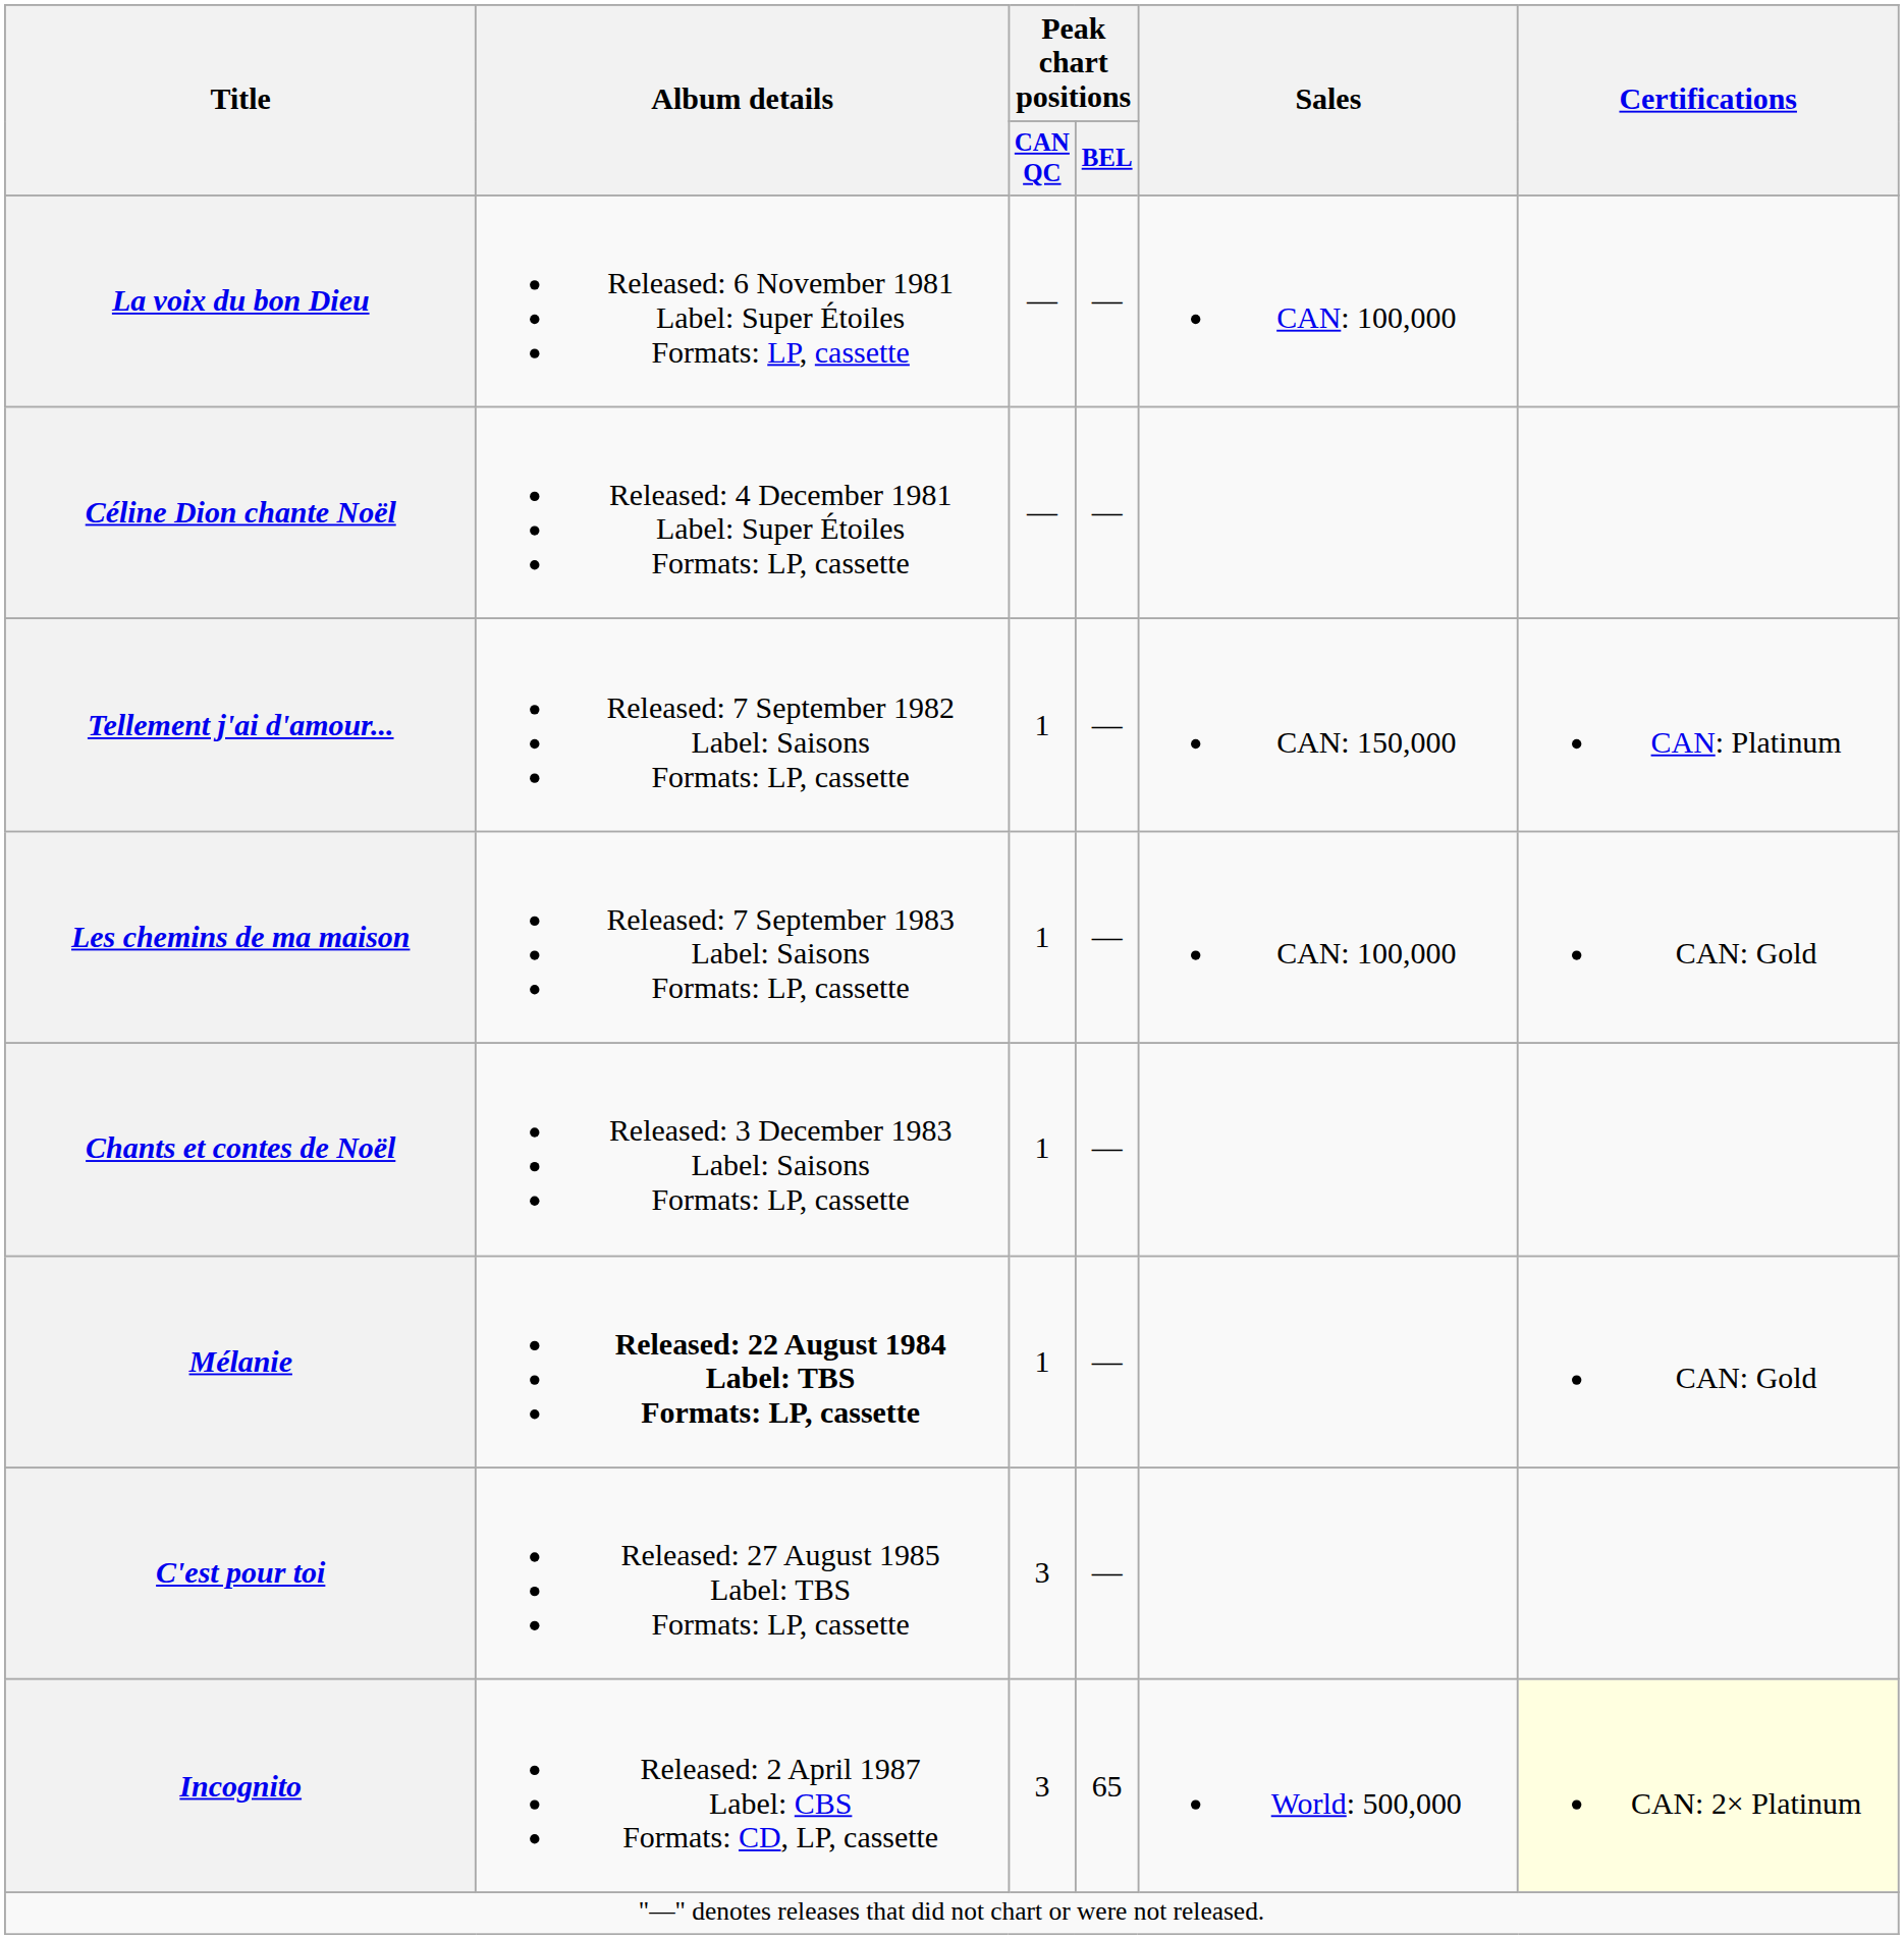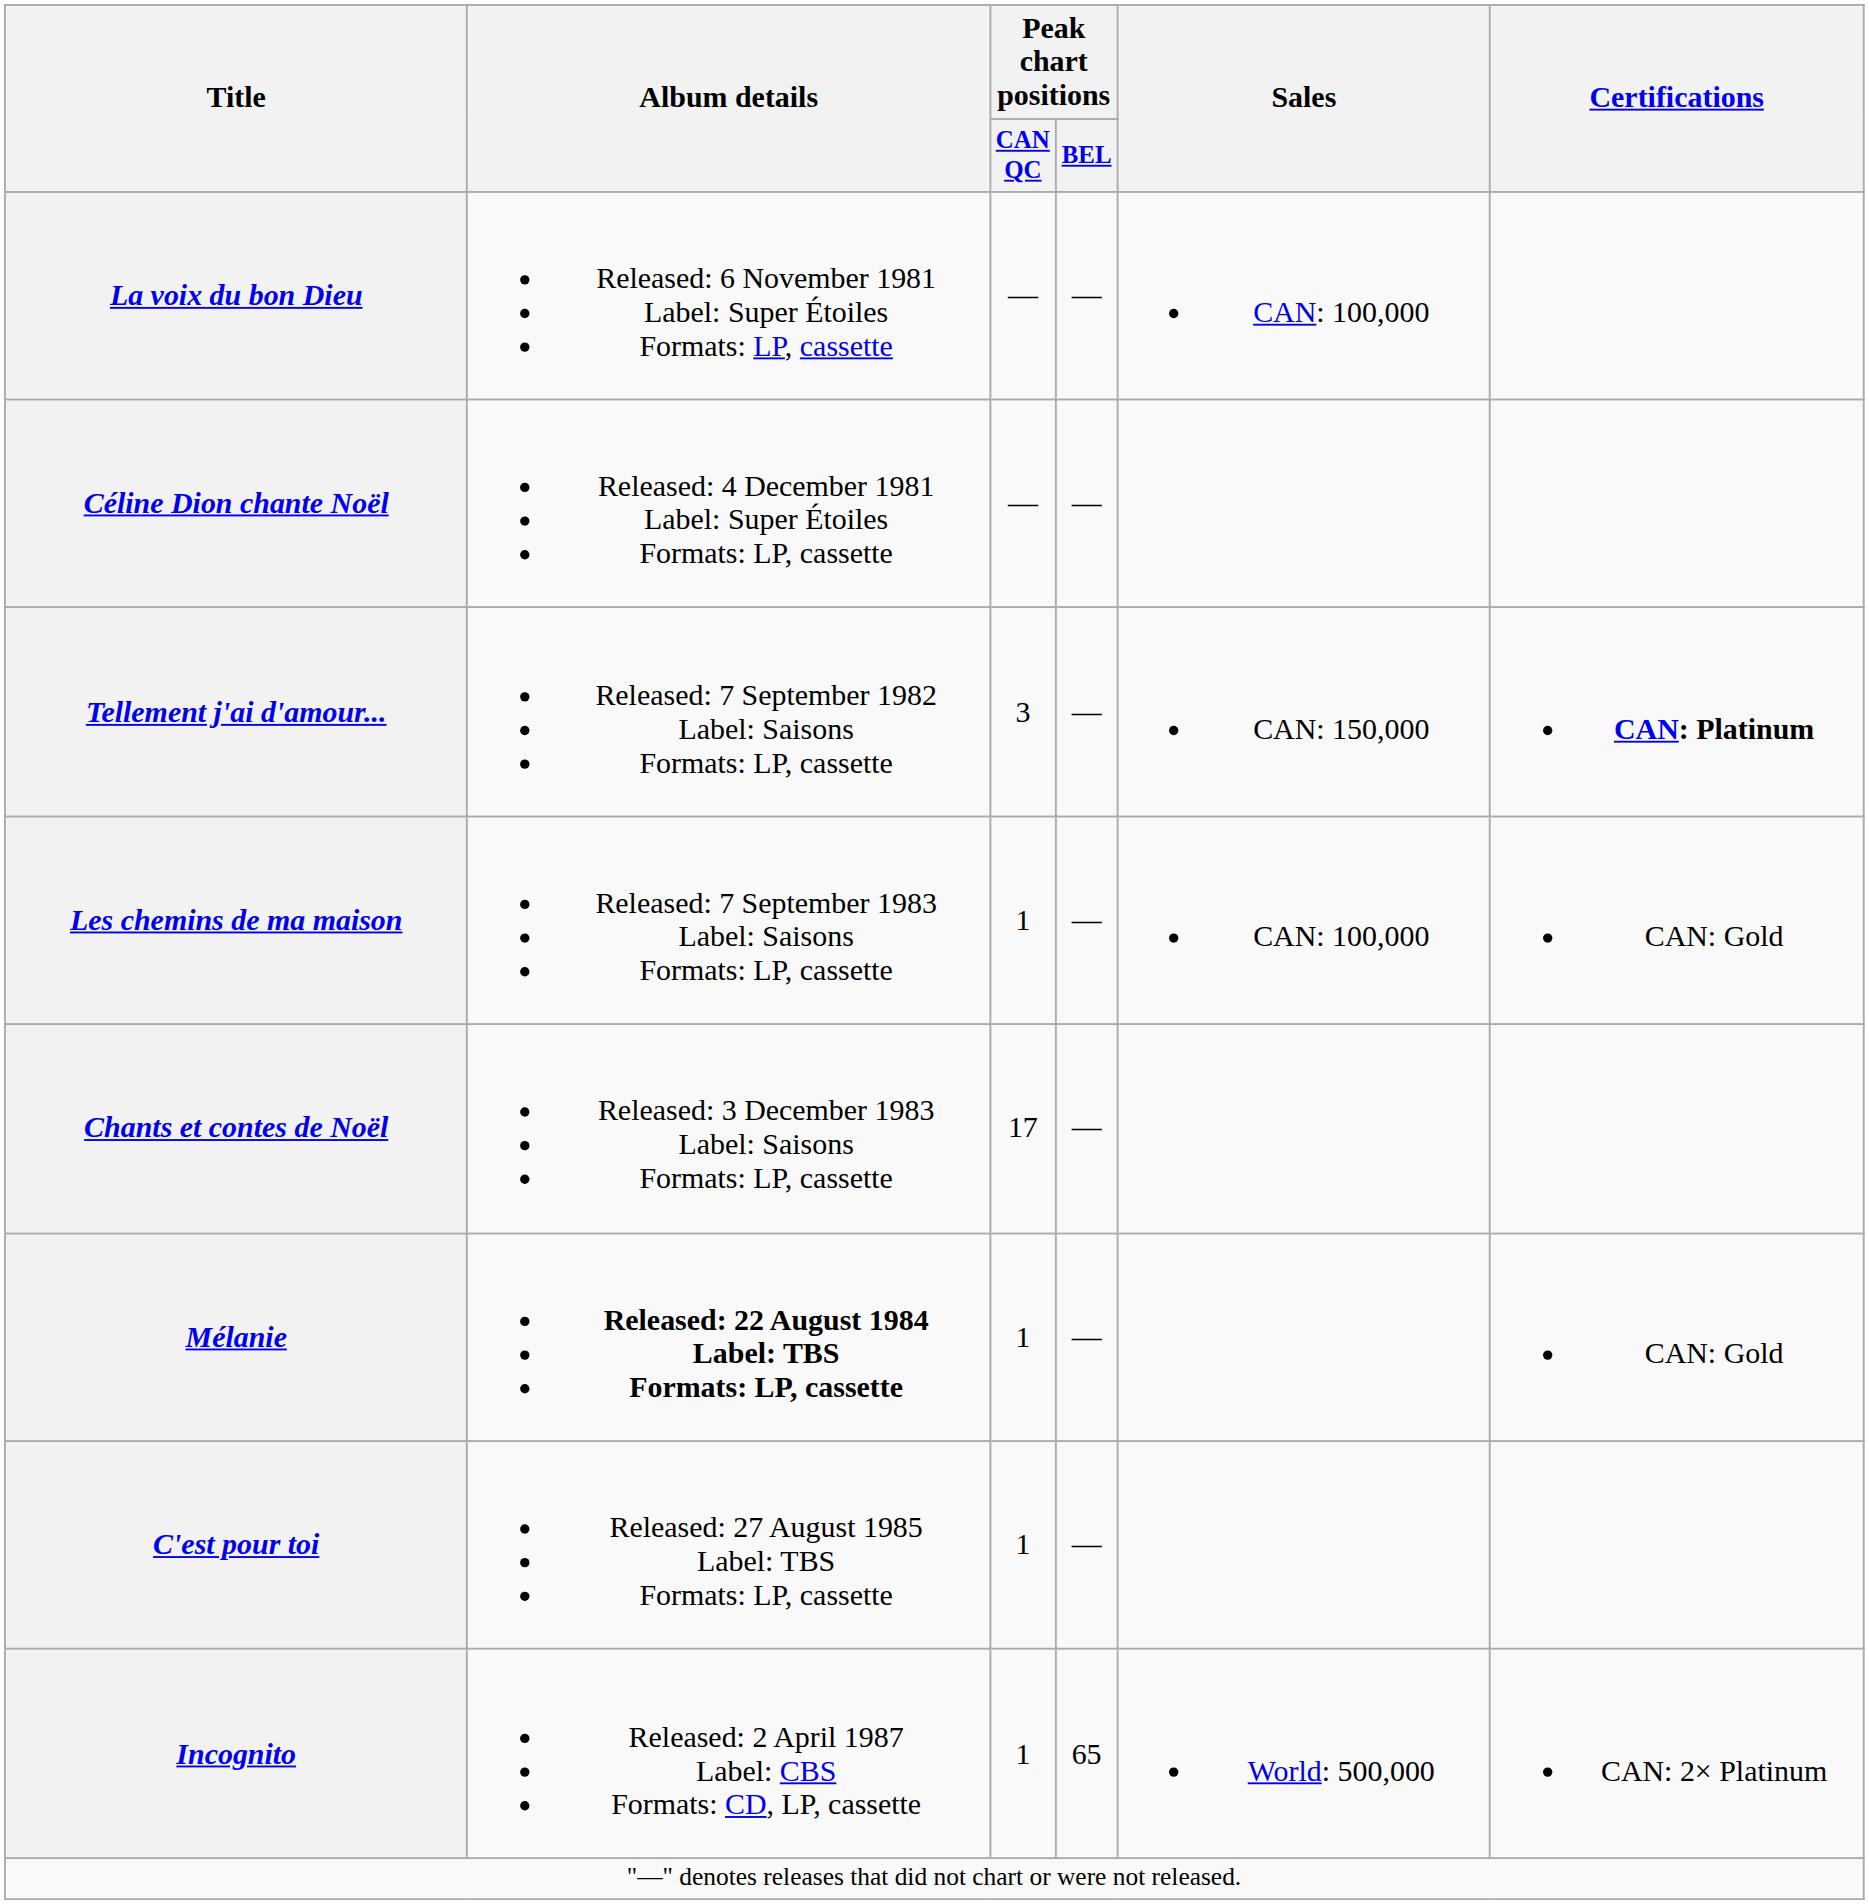Tellement j'ai d'amour... | Peak chart positions / CAN QC: 1 -> 3
Tellement j'ai d'amour... | Certifications: normal -> bold
Chants et contes de Noël | Peak chart positions / CAN QC: 1 -> 17
C'est pour toi | Peak chart positions / CAN QC: 3 -> 1
Incognito | Peak chart positions / CAN QC: 3 -> 1
Incognito | Certifications: lightyellow background -> no background
